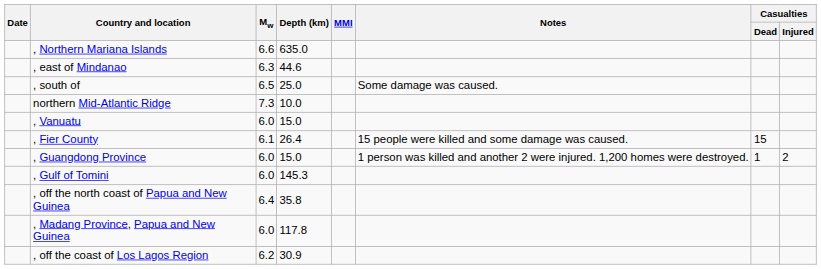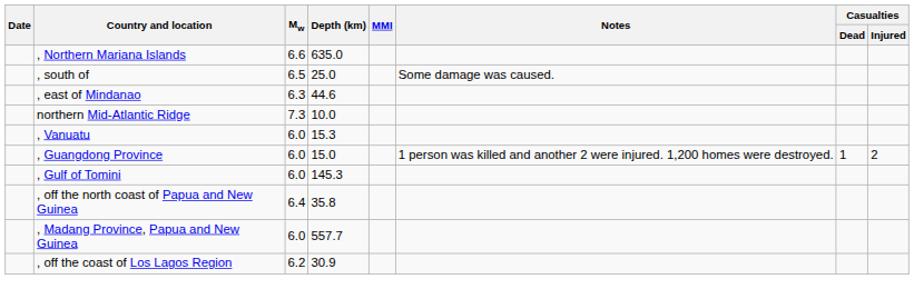rows swapped: , east of Mindanao <-> , south of
, Vanuatu | Depth (km): 15.0 -> 15.3
- row: , Fier County | 6.1 | 26.4 | 15 people were killed and some damage was caused. | 15
, Madang Province, Papua and New Guinea | Depth (km): 117.8 -> 557.7
